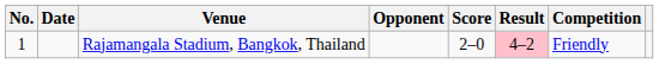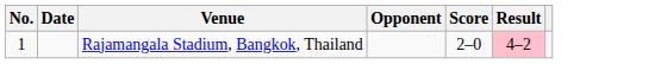- column: Competition | Friendly
